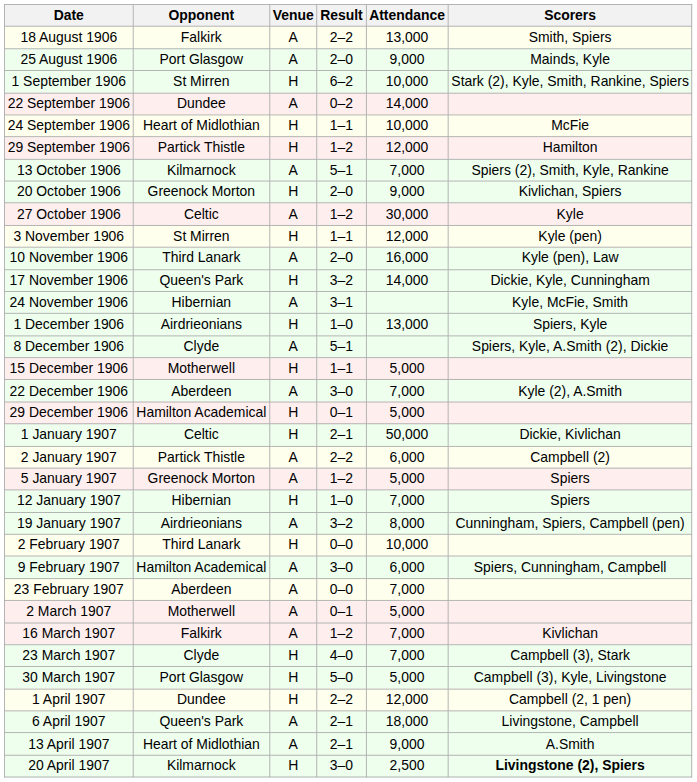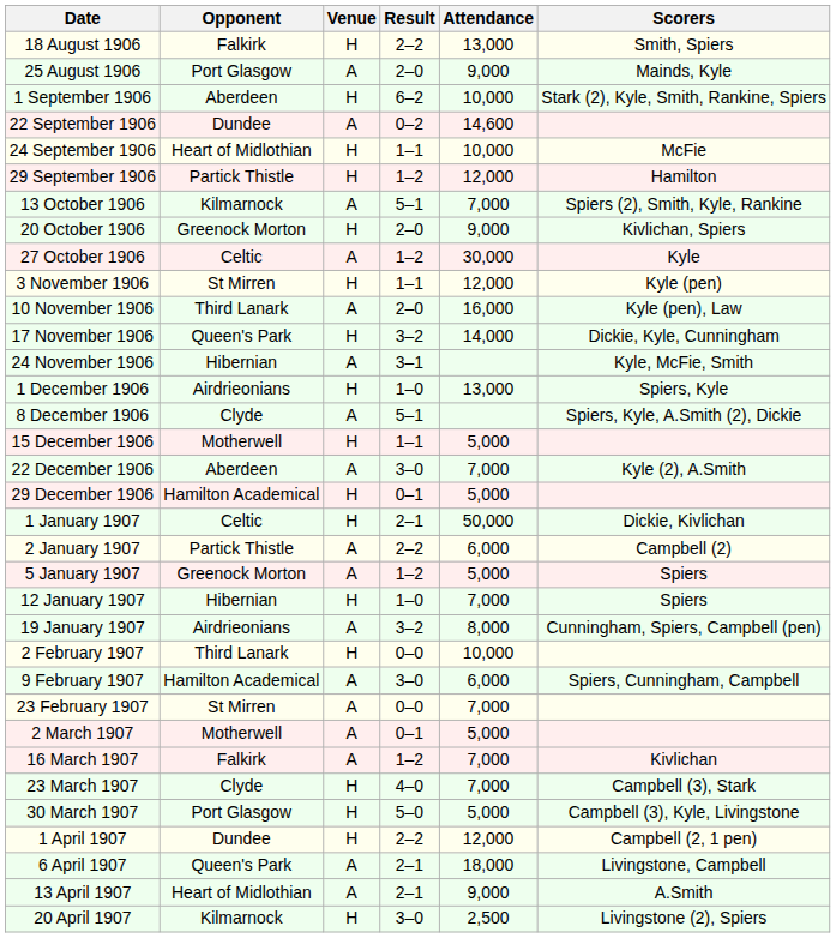18 August 1906 | Venue: A -> H
1 September 1906 | Opponent: St Mirren -> Aberdeen
22 September 1906 | Attendance: 14,000 -> 14,600
23 February 1907 | Opponent: Aberdeen -> St Mirren
20 April 1907 | Scorers: bold -> normal
